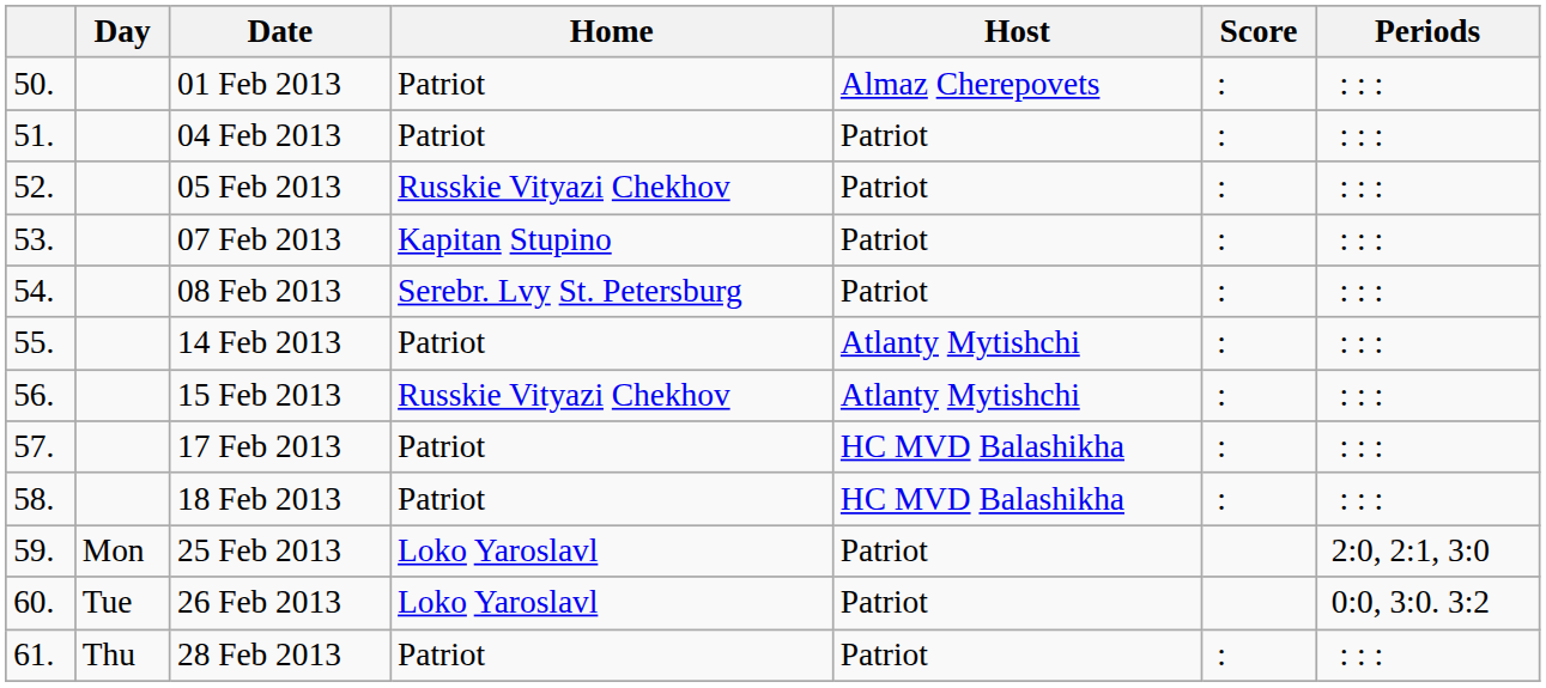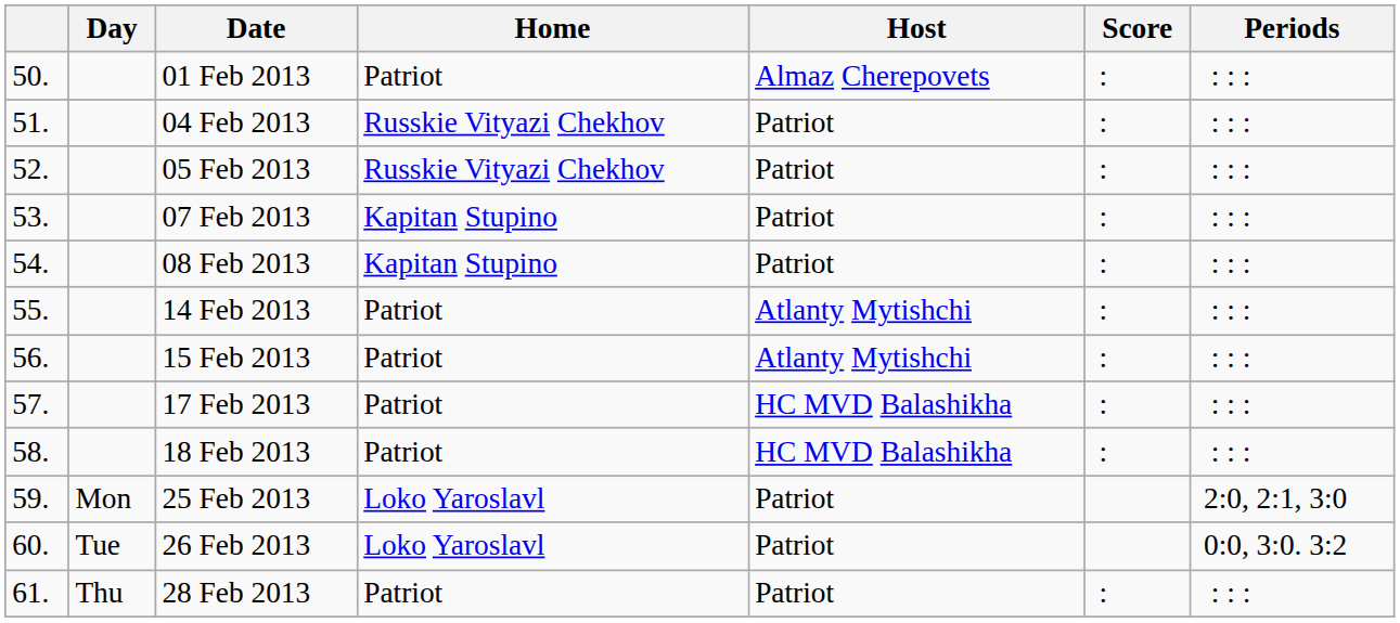04 Feb 2013 | Home: Patriot -> Russkie Vityazi Chekhov
08 Feb 2013 | Home: Serebr. Lvy St. Petersburg -> Kapitan Stupino
15 Feb 2013 | Home: Russkie Vityazi Chekhov -> Patriot
